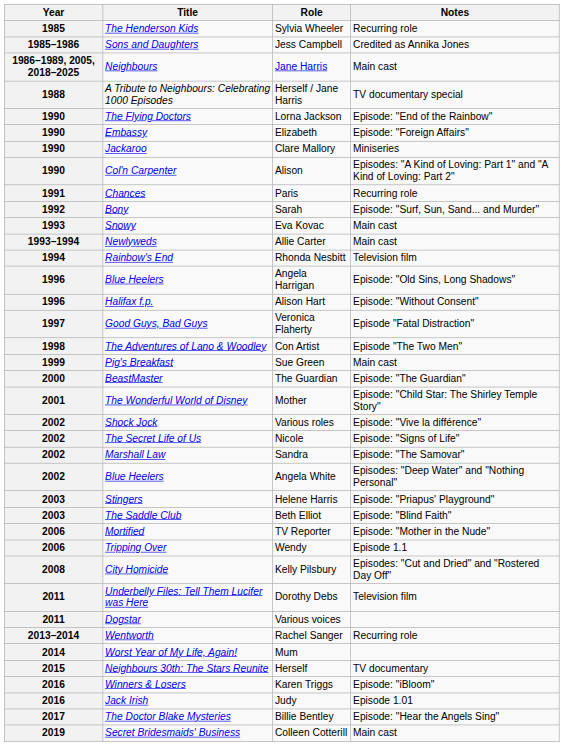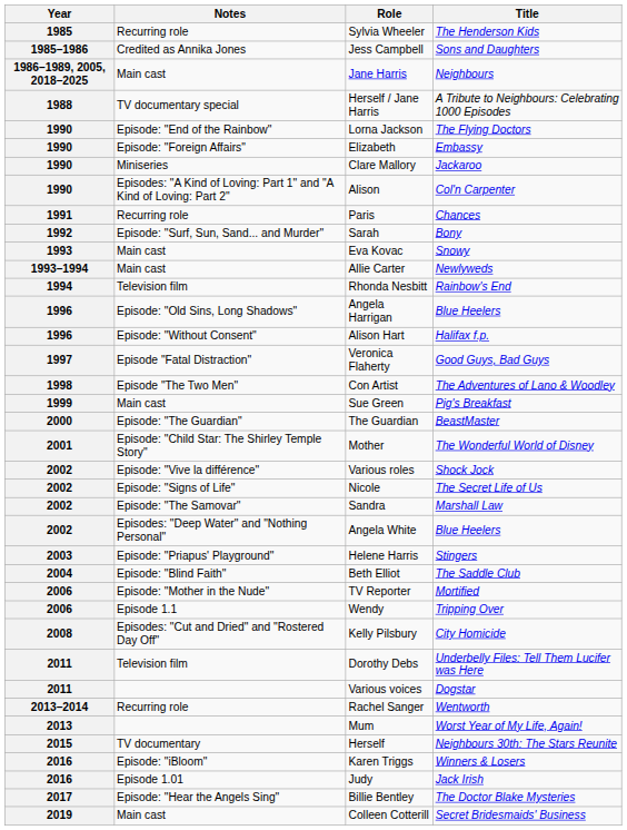columns swapped: Title <-> Notes
Beth Elliot | Year: 2003 -> 2004
Mum | Year: 2014 -> 2013
